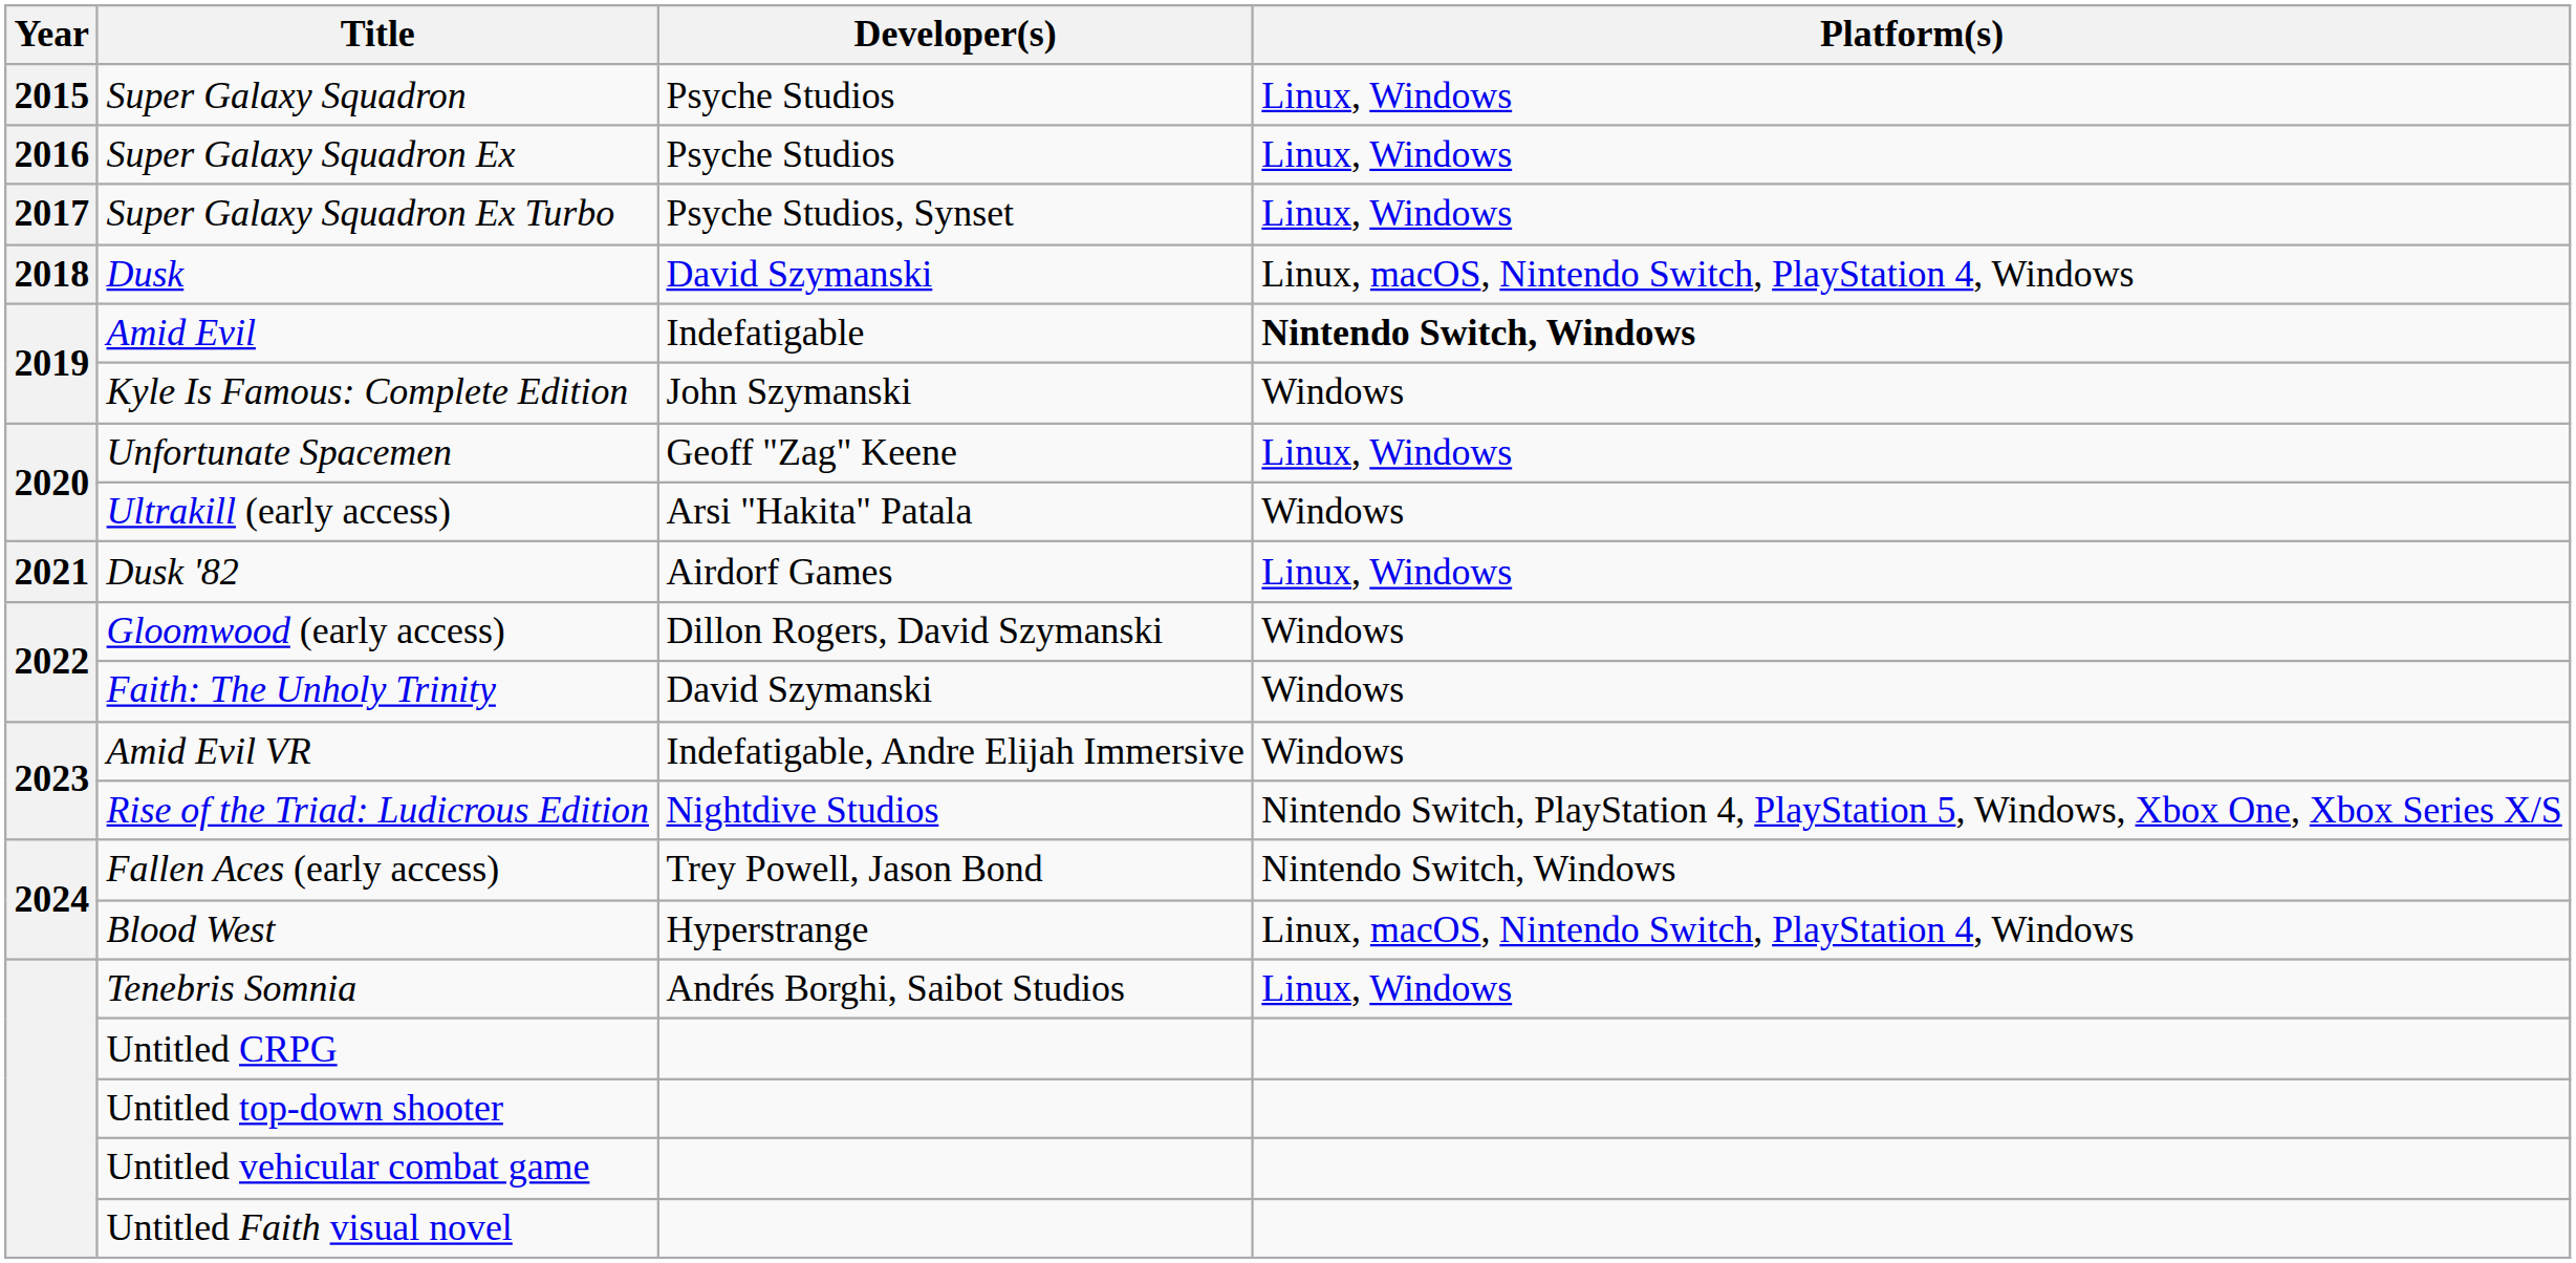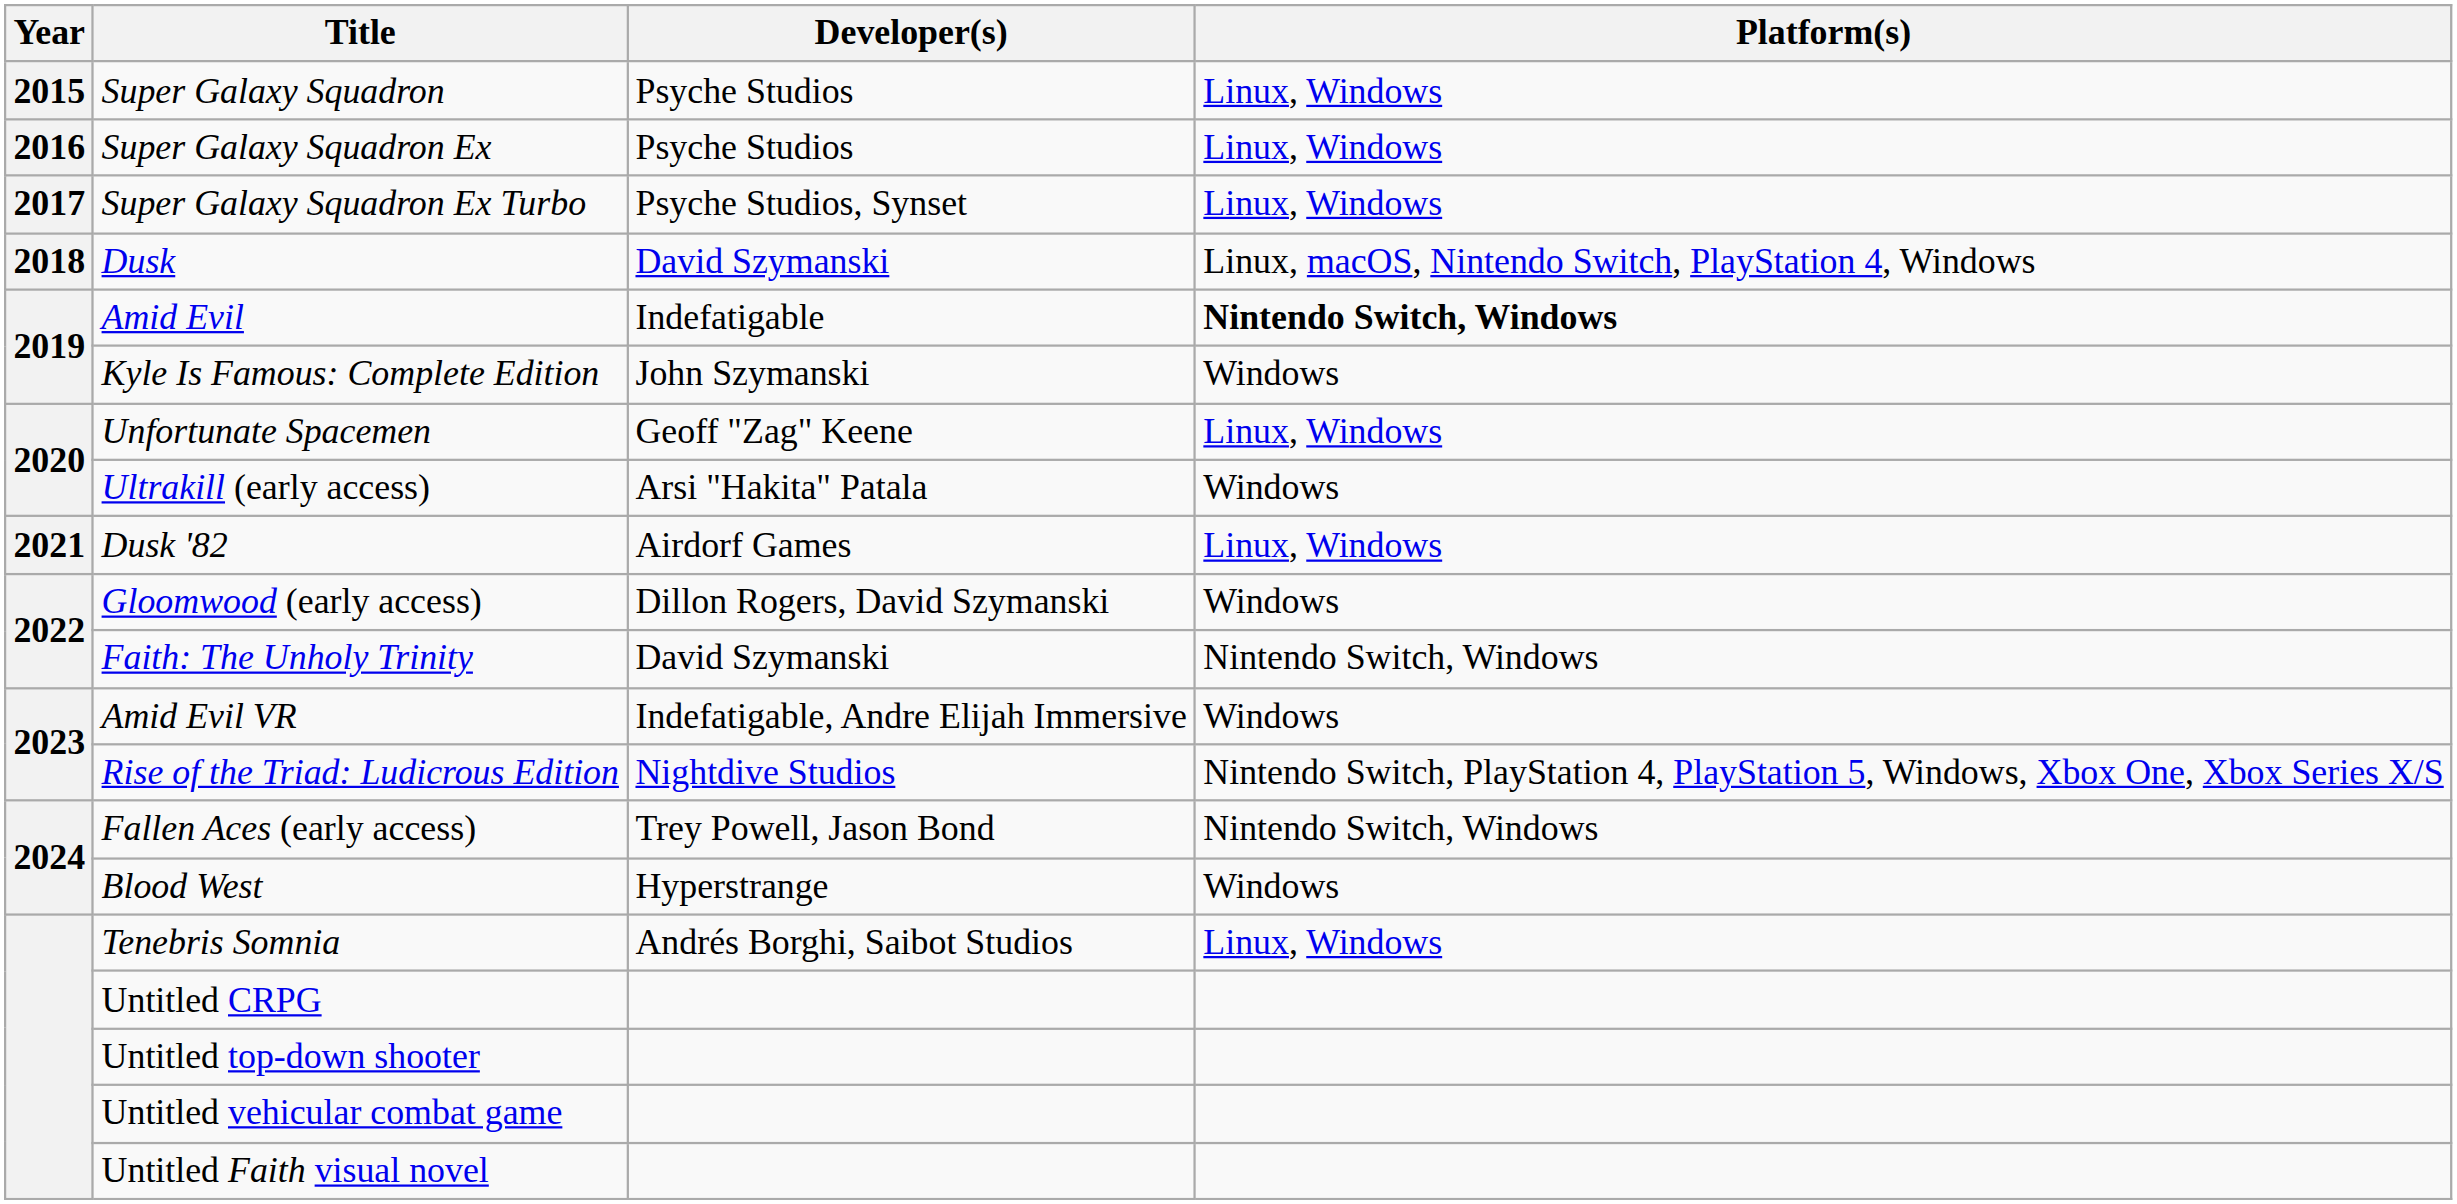Faith: The Unholy Trinity | Platform(s): Windows -> Nintendo Switch, Windows
Blood West | Platform(s): Linux, macOS, Nintendo Switch, PlayStation 4, Windows -> Windows
